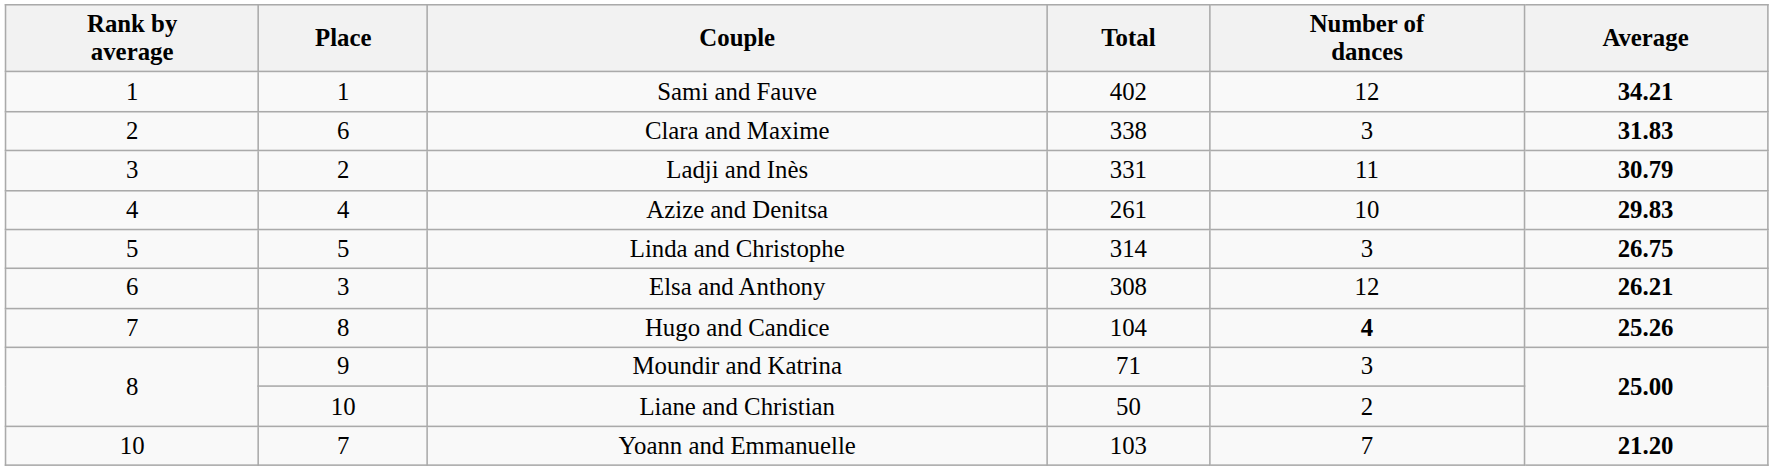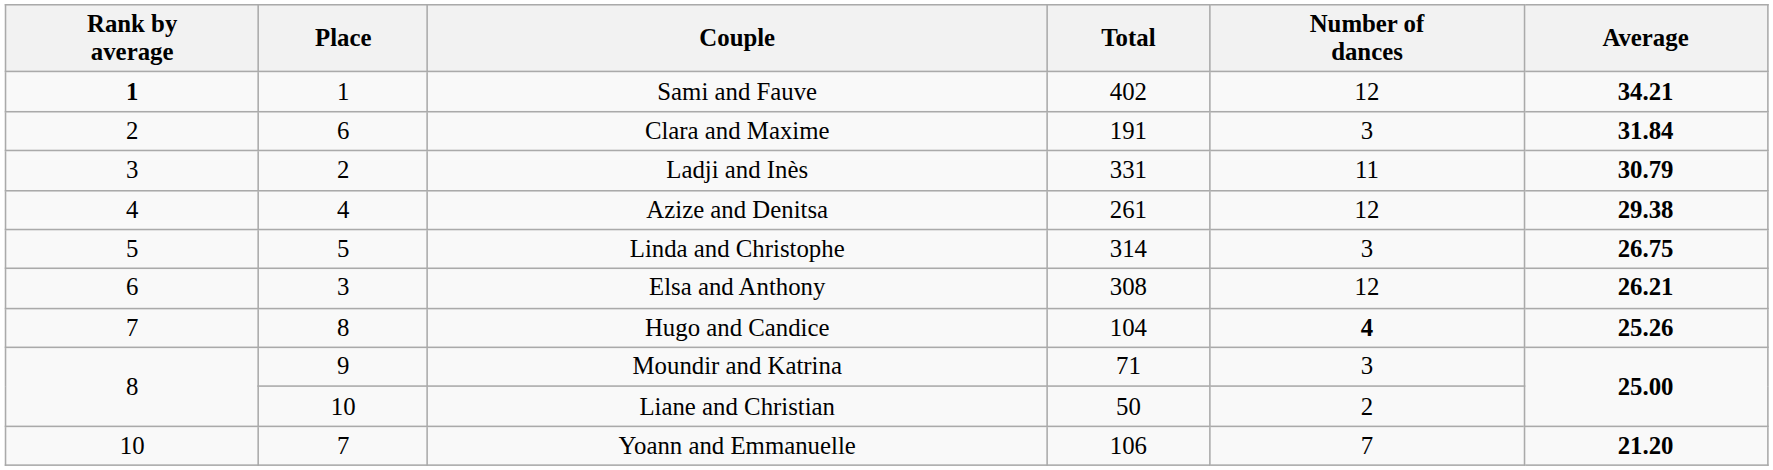Sami and Fauve | Rank by average: normal -> bold
Clara and Maxime | Total: 338 -> 191
Clara and Maxime | Average: 31.83 -> 31.84
Azize and Denitsa | Number of dances: 10 -> 12
Azize and Denitsa | Average: 29.83 -> 29.38
Yoann and Emmanuelle | Total: 103 -> 106
